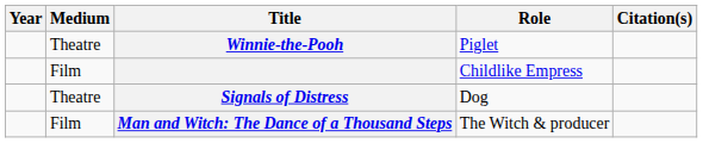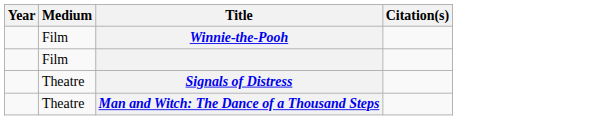- column: Role | Piglet | Childlike Empress | Dog | The Witch & producer
Winnie-the-Pooh | Medium: Theatre -> Film
Man and Witch: The Dance of a Thousand Steps | Medium: Film -> Theatre
